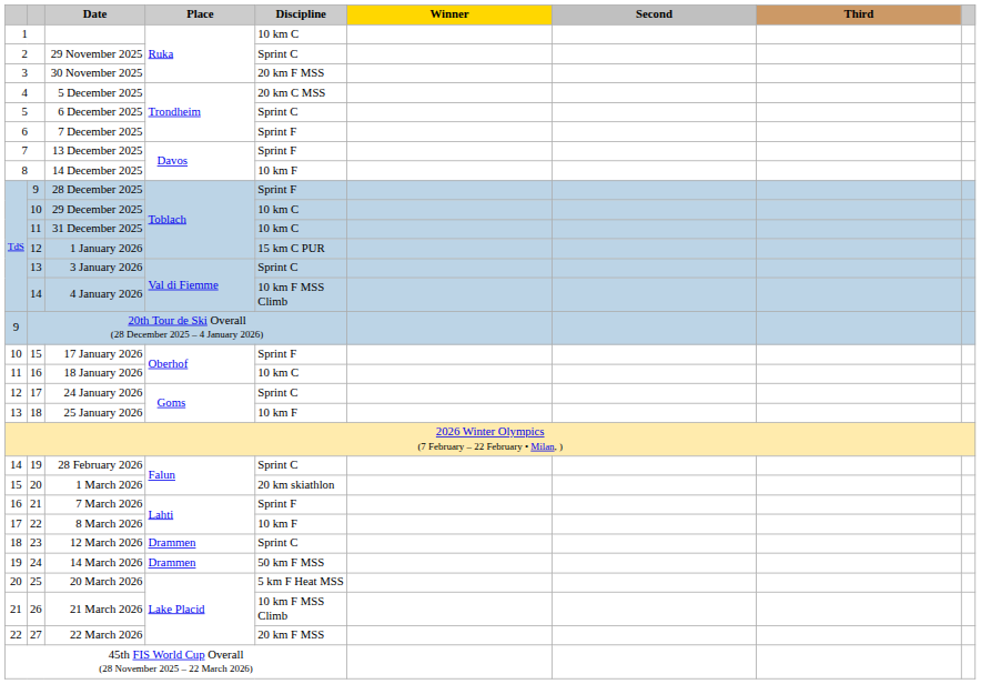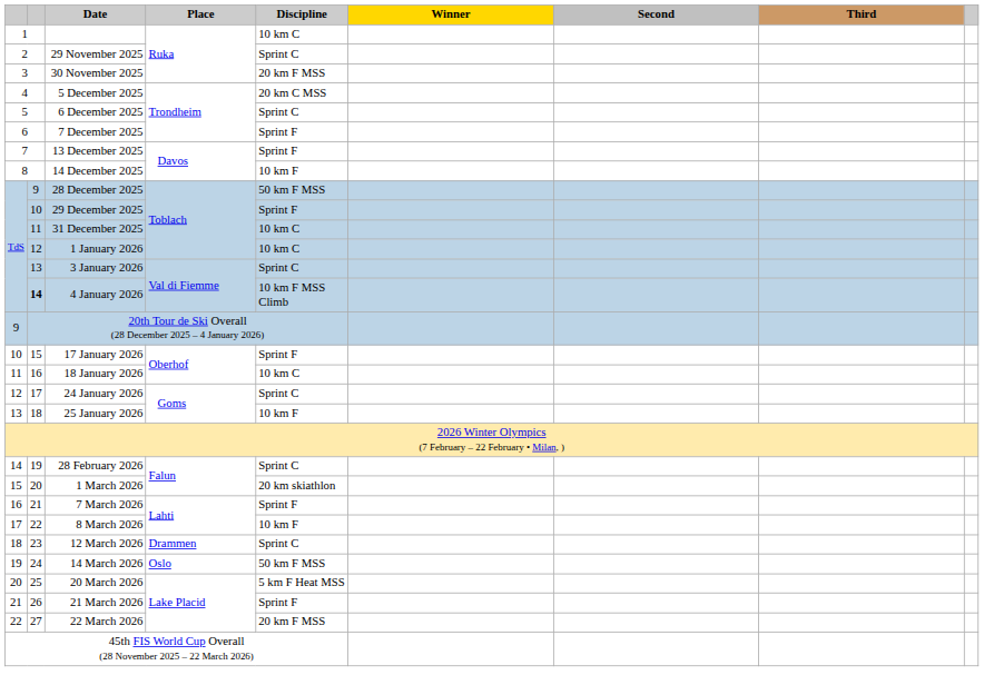28 December 2025 | Discipline: Sprint F -> 50 km F MSS
29 December 2025 | Discipline: 10 km C -> Sprint F
1 January 2026 | Discipline: 15 km C PUR -> 10 km C
4 January 2026 | column 2: normal -> bold
14 March 2026 | Place: Drammen -> Oslo
21 March 2026 | Discipline: 10 km F MSS Climb -> Sprint F
